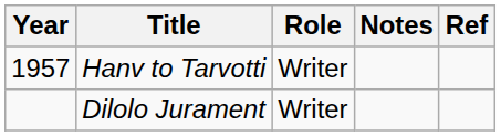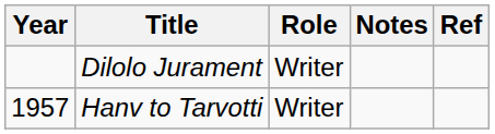rows swapped: Hanv to Tarvotti <-> Dilolo Jurament
